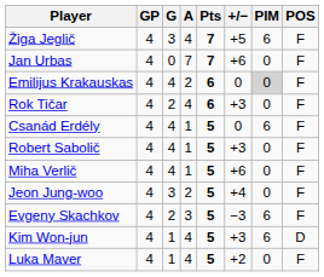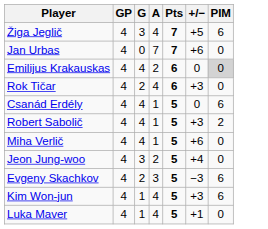- column: POS | F | F | F | F | F | F | F | F | F | D | F
Robert Sabolič | PIM: 0 -> 2
Luka Maver | +/−: +2 -> +1
